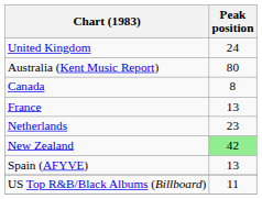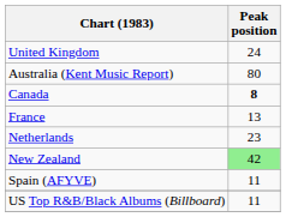Canada | Peak position: normal -> bold
Spain (AFYVE) | Peak position: 13 -> 11
